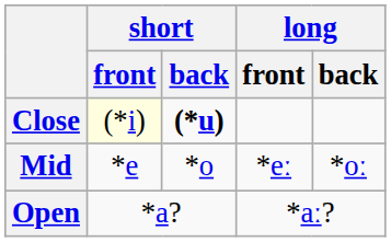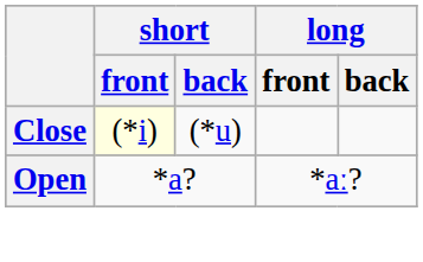Close | short / back: bold -> normal
- row: Mid | *e | *o | *eː | *oː
